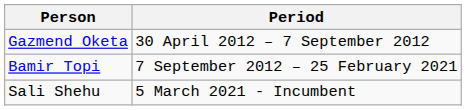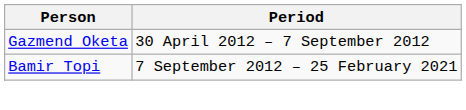- row: Sali Shehu | 5 March 2021 - Incumbent
